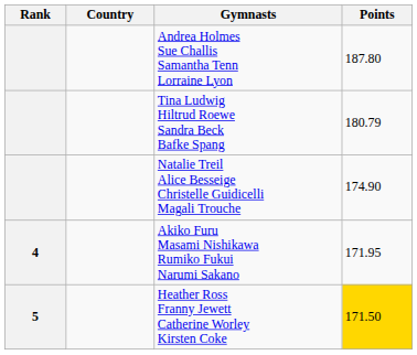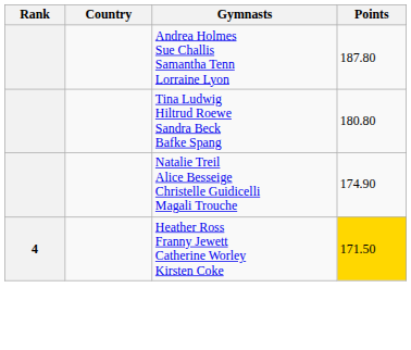Tina Ludwig Hiltrud Roewe Sandra Beck Bafke Spang | Points: 180.79 -> 180.80
- row: 4 | Akiko Furu Masami Nishikawa Rumiko Fukui Narumi Sakano | 171.95
Heather Ross Franny Jewett Catherine Worley Kirsten Coke | Rank: 5 -> 4
